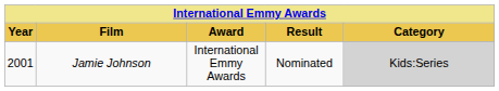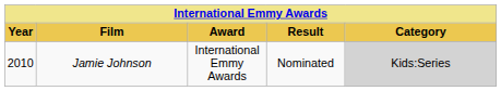Jamie Johnson | Year: 2001 -> 2010
